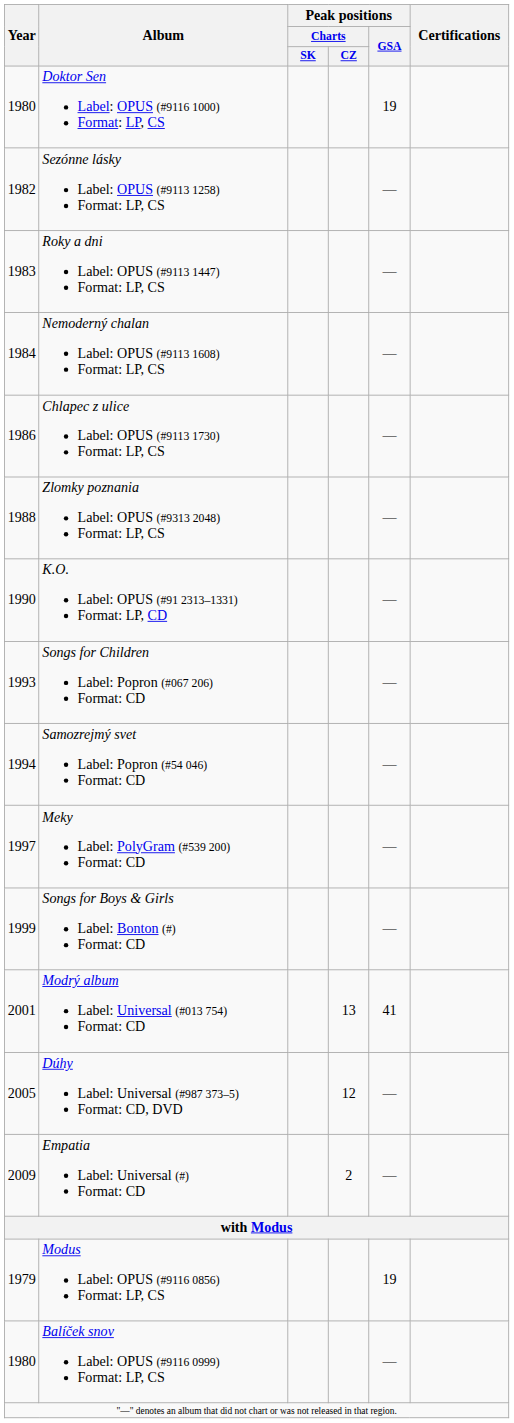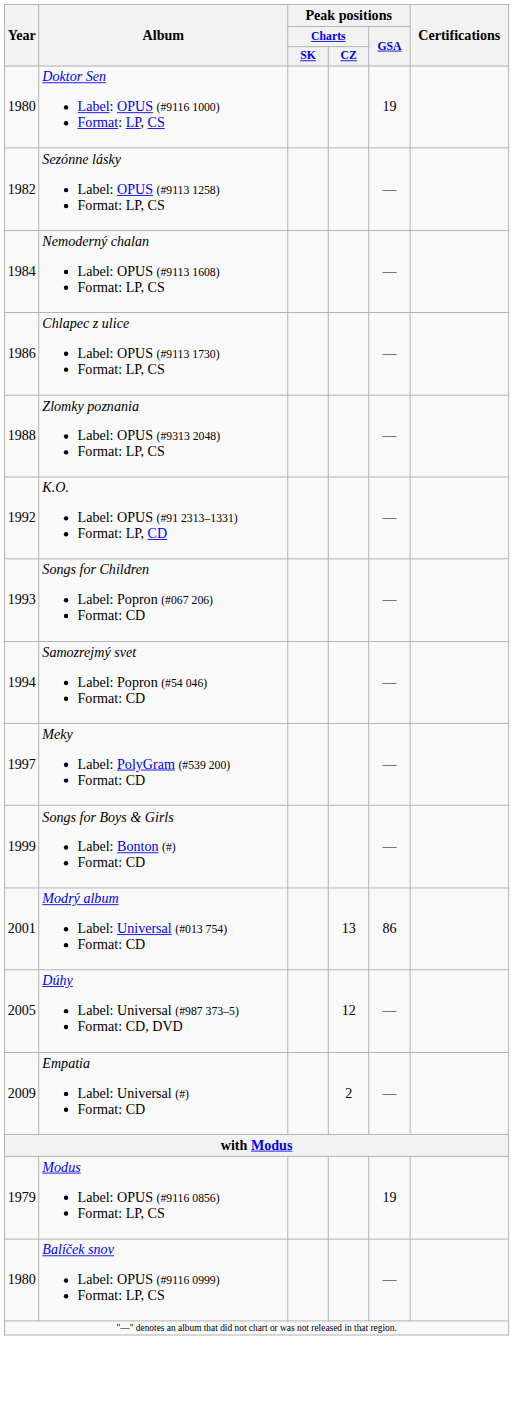- row: 1983 | Roky a dni Label: OPUS (#9113 1447) Format: LP, CS | —
K.O. Label: OPUS (#91 2313–1331) Format: LP, CD | Year: 1990 -> 1992
Modrý album Label: Universal (#013 754) Format: CD | Peak positions / GSA: 41 -> 86
